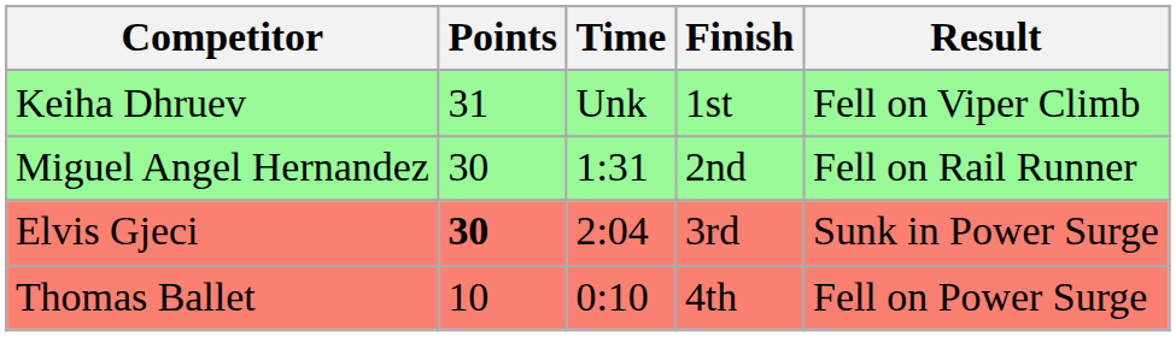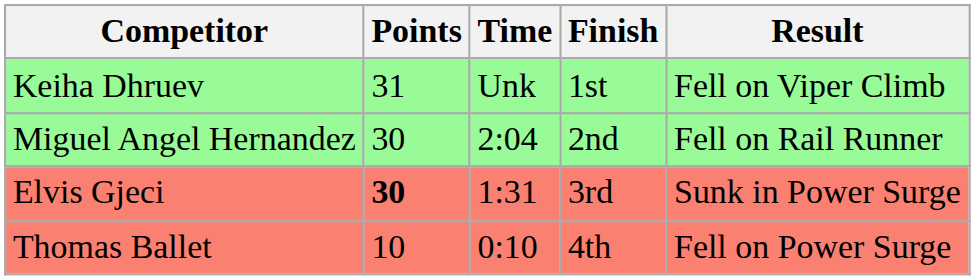Miguel Angel Hernandez | Time: 1:31 -> 2:04
Elvis Gjeci | Time: 2:04 -> 1:31
